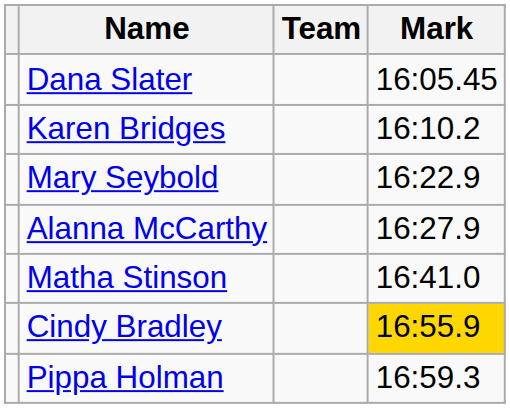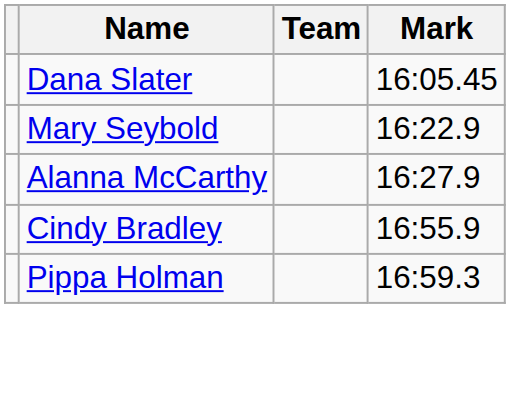- row: Karen Bridges | 16:10.2
- row: Matha Stinson | 16:41.0
Cindy Bradley | Mark: gold background -> no background
